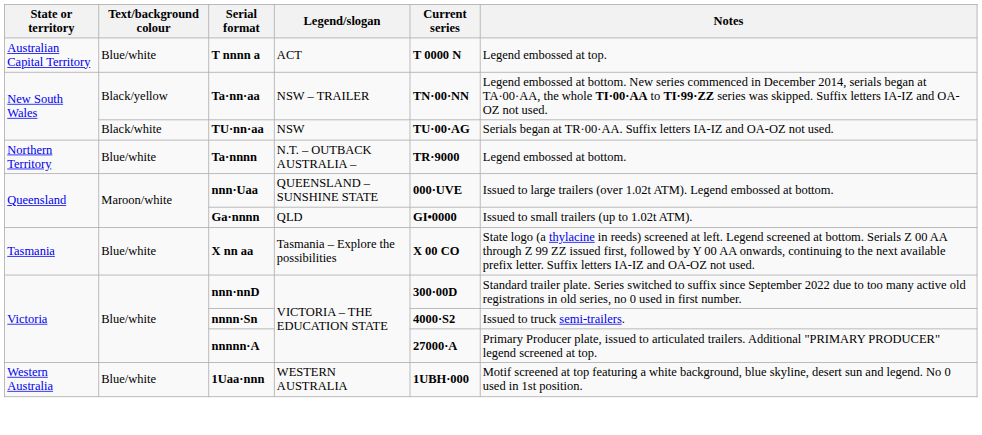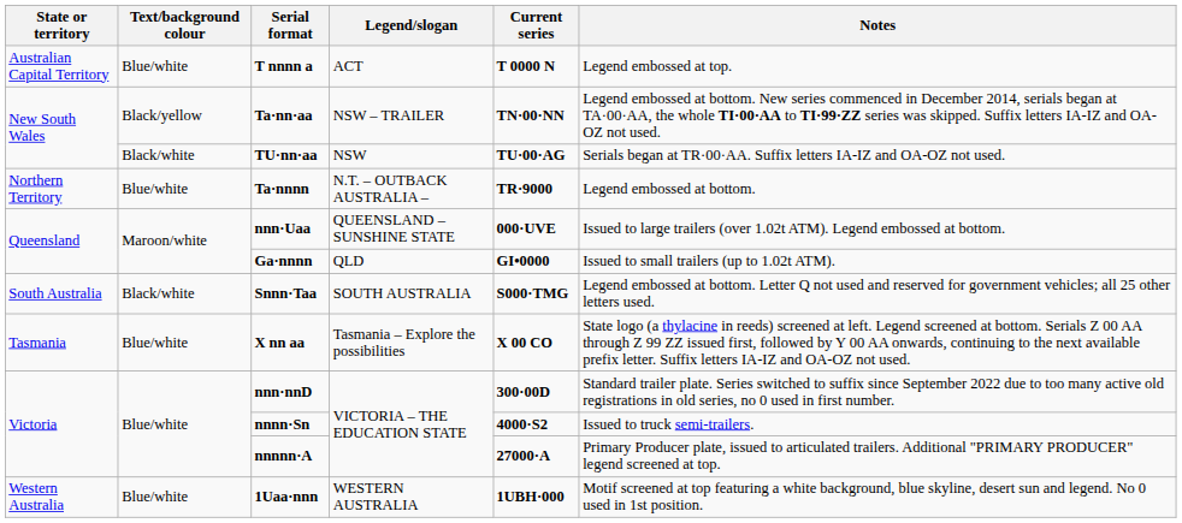+ row: South Australia | Black/white | Snnn·Taa | SOUTH AUSTRALIA | S000·TMG | Legend embossed at bottom. Letter Q not used and reserved for government vehicles; all 25 other letters used.
